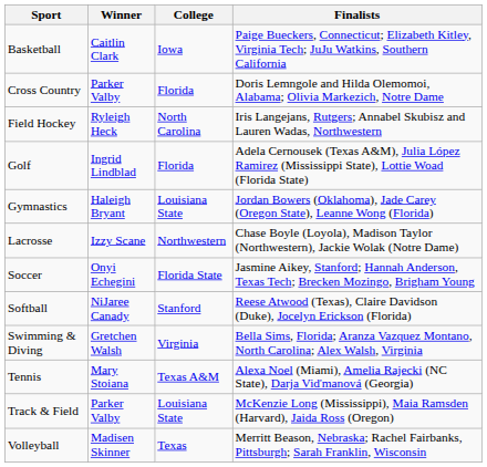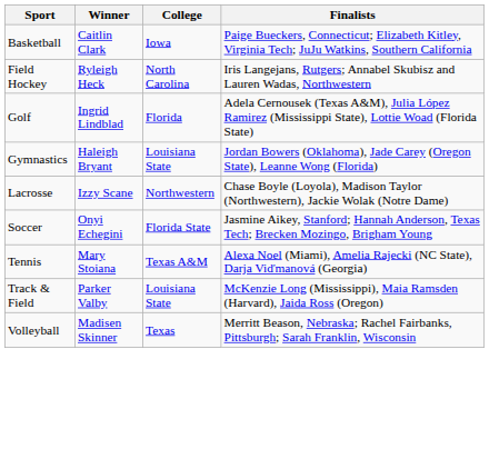- row: Cross Country | Parker Valby | Florida | Doris Lemngole and Hilda Olemomoi, Alabama; Olivia Markezich, Notre Dame
- row: Softball | NiJaree Canady | Stanford | Reese Atwood (Texas), Claire Davidson (Duke), Jocelyn Erickson (Florida)
- row: Swimming & Diving | Gretchen Walsh | Virginia | Bella Sims, Florida; Aranza Vazquez Montano, North Carolina; Alex Walsh, Virginia
